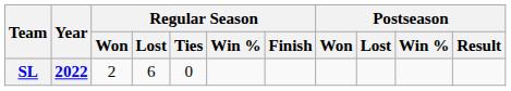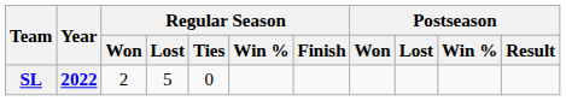SL | Regular Season / Lost: 6 -> 5
